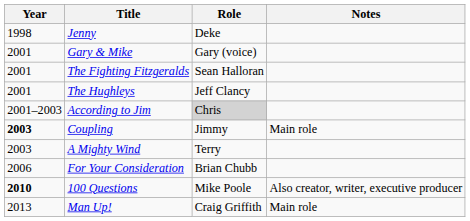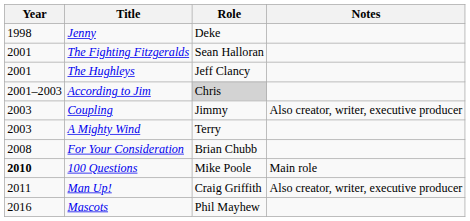- row: 2001 | Gary & Mike | Gary (voice)
Coupling | Year: bold -> normal
Coupling | Notes: Main role -> Also creator, writer, executive producer
For Your Consideration | Year: 2006 -> 2008
100 Questions | Notes: Also creator, writer, executive producer -> Main role
Man Up! | Year: 2013 -> 2011
Man Up! | Notes: Main role -> Also creator, writer, executive producer
+ row: 2016 | Mascots | Phil Mayhew
